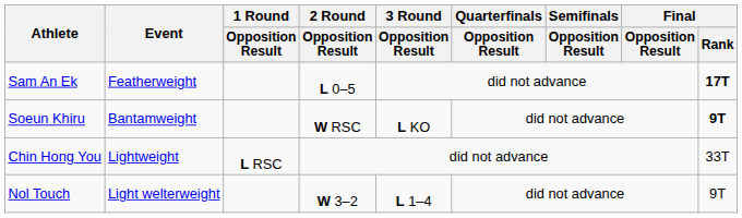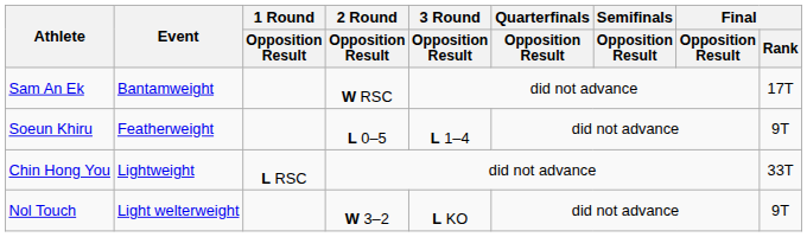Sam An Ek | Event: Featherweight -> Bantamweight
Sam An Ek | 2 Round / Opposition Result: L 0–5 -> W RSC
Sam An Ek | Final / Rank: bold -> normal
Soeun Khiru | Event: Bantamweight -> Featherweight
Soeun Khiru | 2 Round / Opposition Result: W RSC -> L 0–5
Soeun Khiru | 3 Round / Opposition Result: L KO -> L 1–4
Soeun Khiru | Final / Rank: bold -> normal
Nol Touch | 3 Round / Opposition Result: L 1–4 -> L KO
